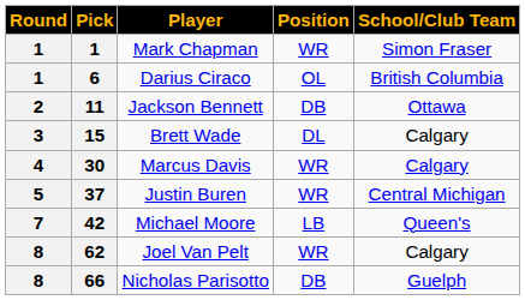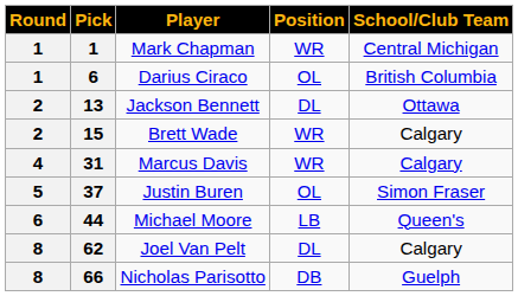Mark Chapman | School/Club Team: Simon Fraser -> Central Michigan
Jackson Bennett | Pick: 11 -> 13
Jackson Bennett | Position: DB -> DL
Brett Wade | Round: 3 -> 2
Brett Wade | Position: DL -> WR
Marcus Davis | Pick: 30 -> 31
Justin Buren | Position: WR -> OL
Justin Buren | School/Club Team: Central Michigan -> Simon Fraser
Michael Moore | Round: 7 -> 6
Michael Moore | Pick: 42 -> 44
Joel Van Pelt | Position: WR -> DL
